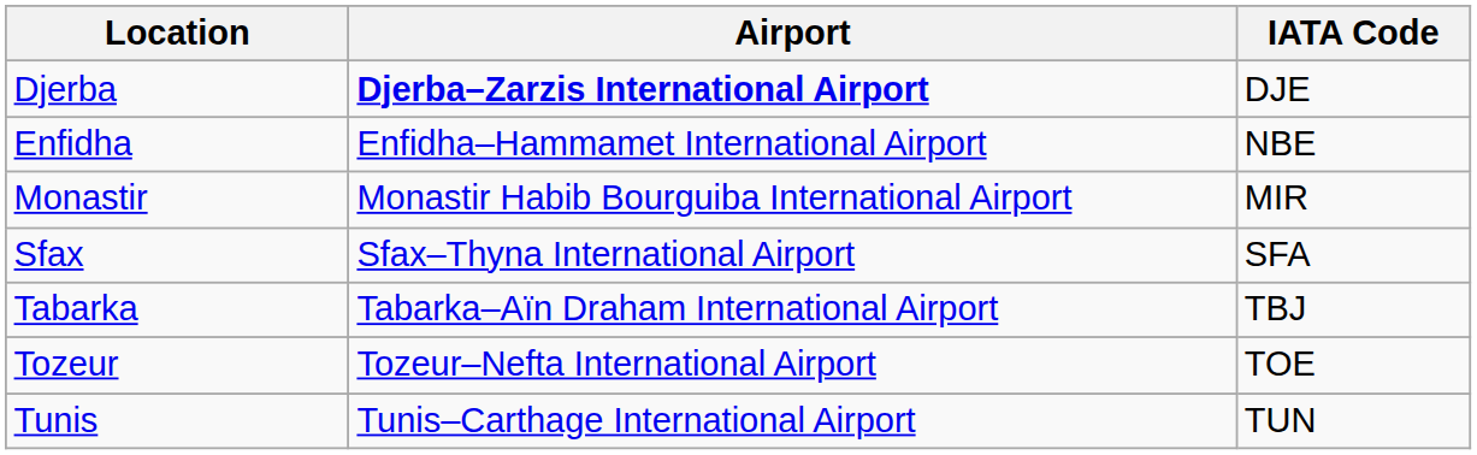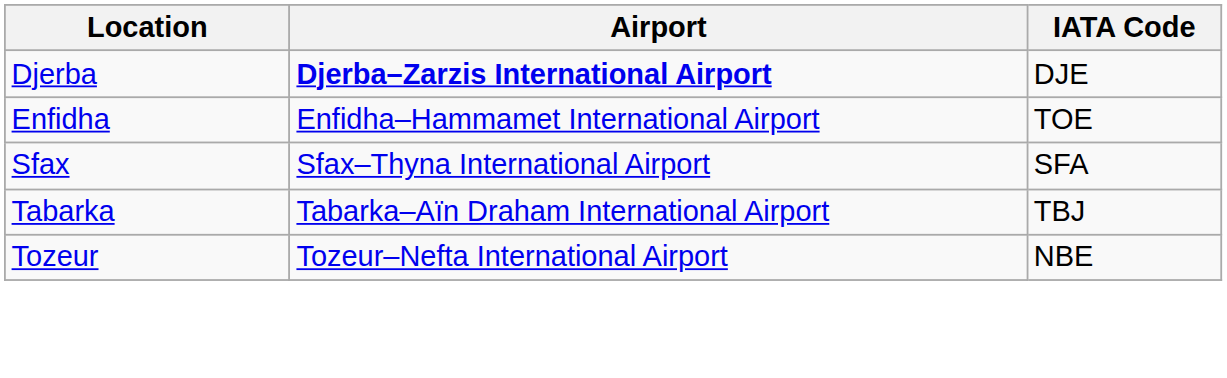Enfidha | IATA Code: NBE -> TOE
- row: Monastir | Monastir Habib Bourguiba International Airport | MIR
Tozeur | IATA Code: TOE -> NBE
- row: Tunis | Tunis–Carthage International Airport | TUN
